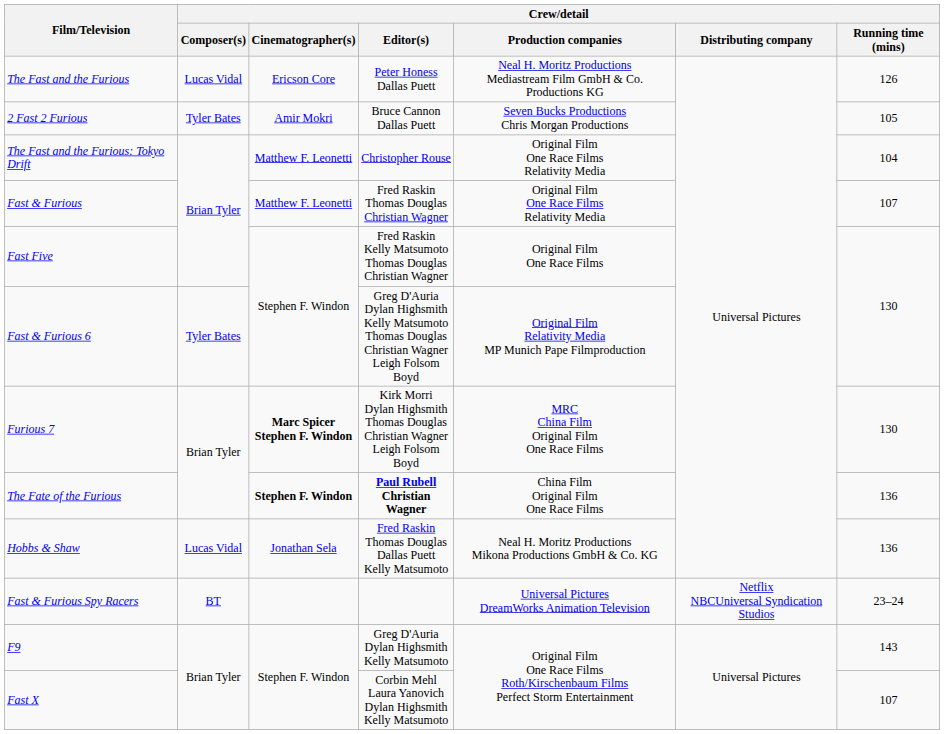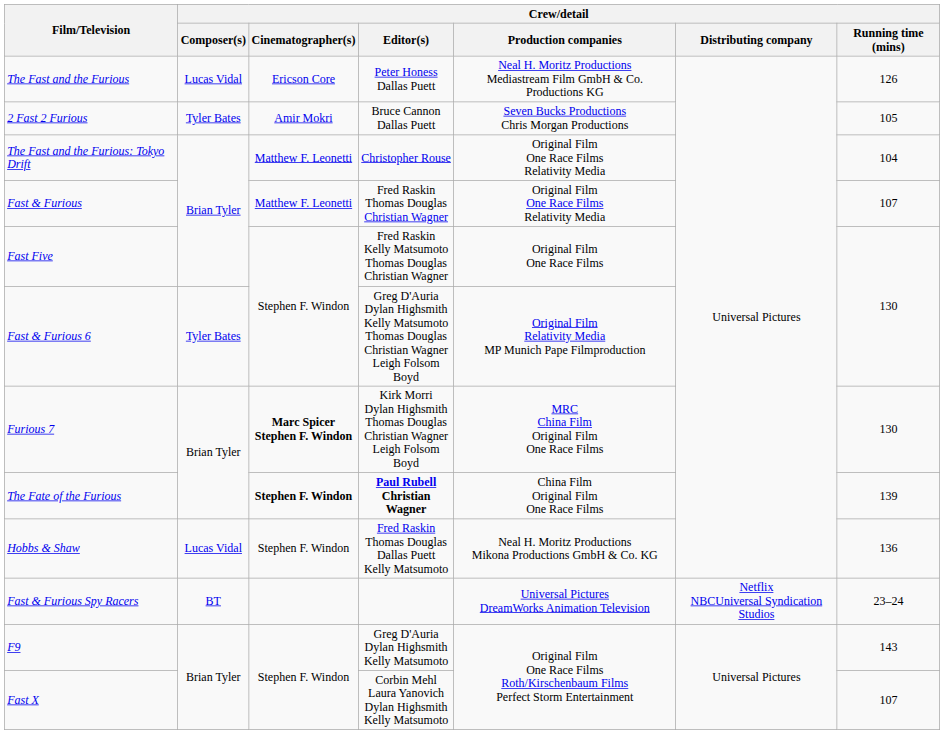The Fate of the Furious | Crew/detail / Running time (mins): 136 -> 139
Hobbs & Shaw | Crew/detail / Cinematographer(s): Jonathan Sela -> Stephen F. Windon
